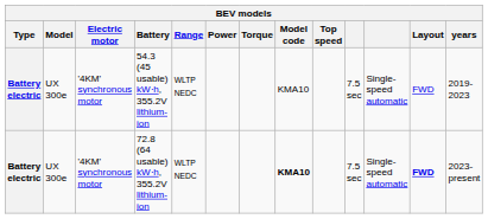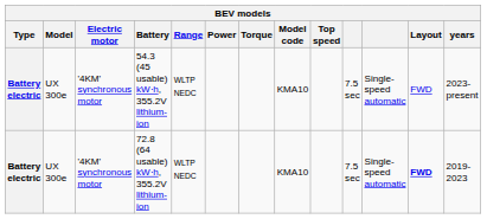54.3 (45 usable) kW⋅h, 355.2V lithium-ion | years: 2019-2023 -> 2023-present
72.8 (64 usable) kW⋅h, 355.2V lithium-ion | Model code: bold -> normal
72.8 (64 usable) kW⋅h, 355.2V lithium-ion | years: 2023-present -> 2019-2023
